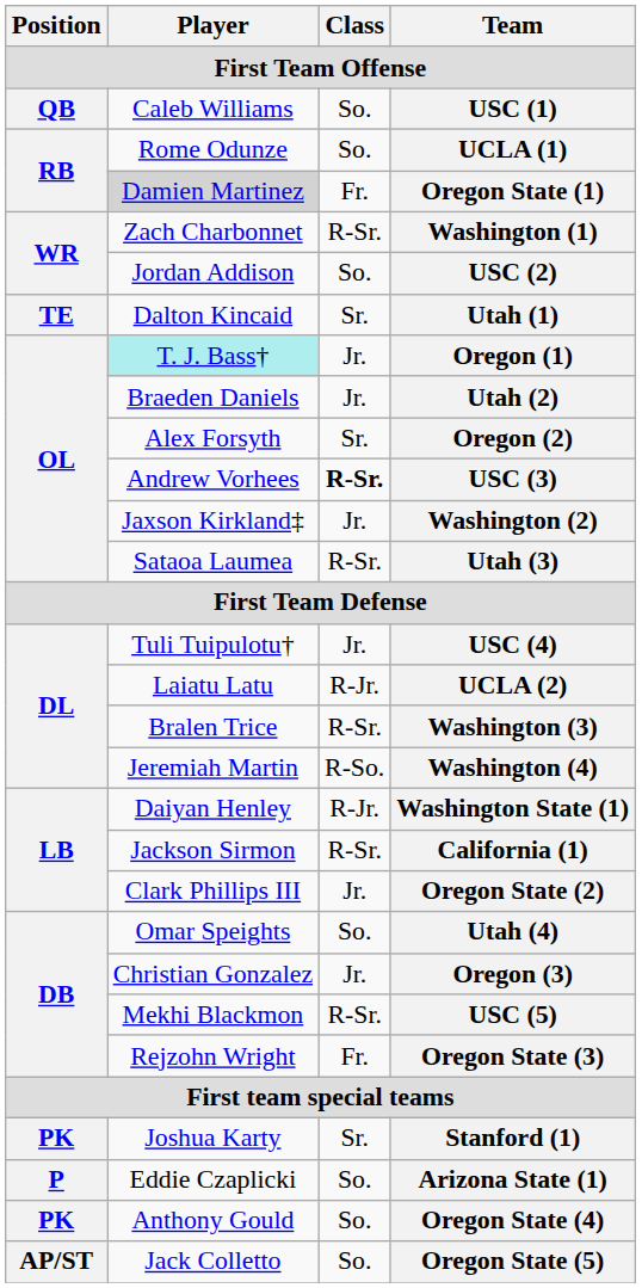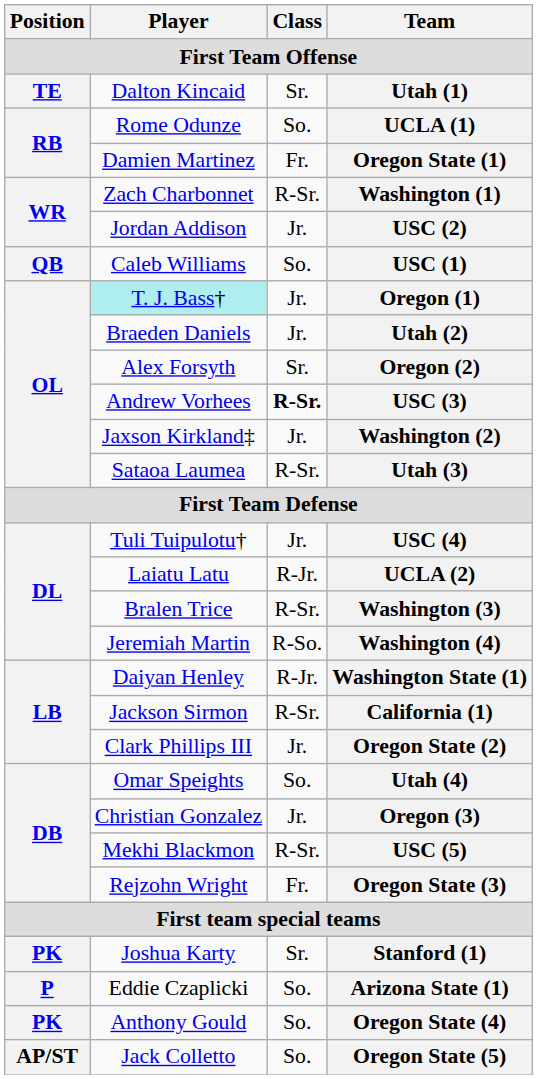rows swapped: USC (1) <-> Utah (1)
Oregon State (1) | Player: lightgrey background -> no background
USC (2) | Class: So. -> Jr.
